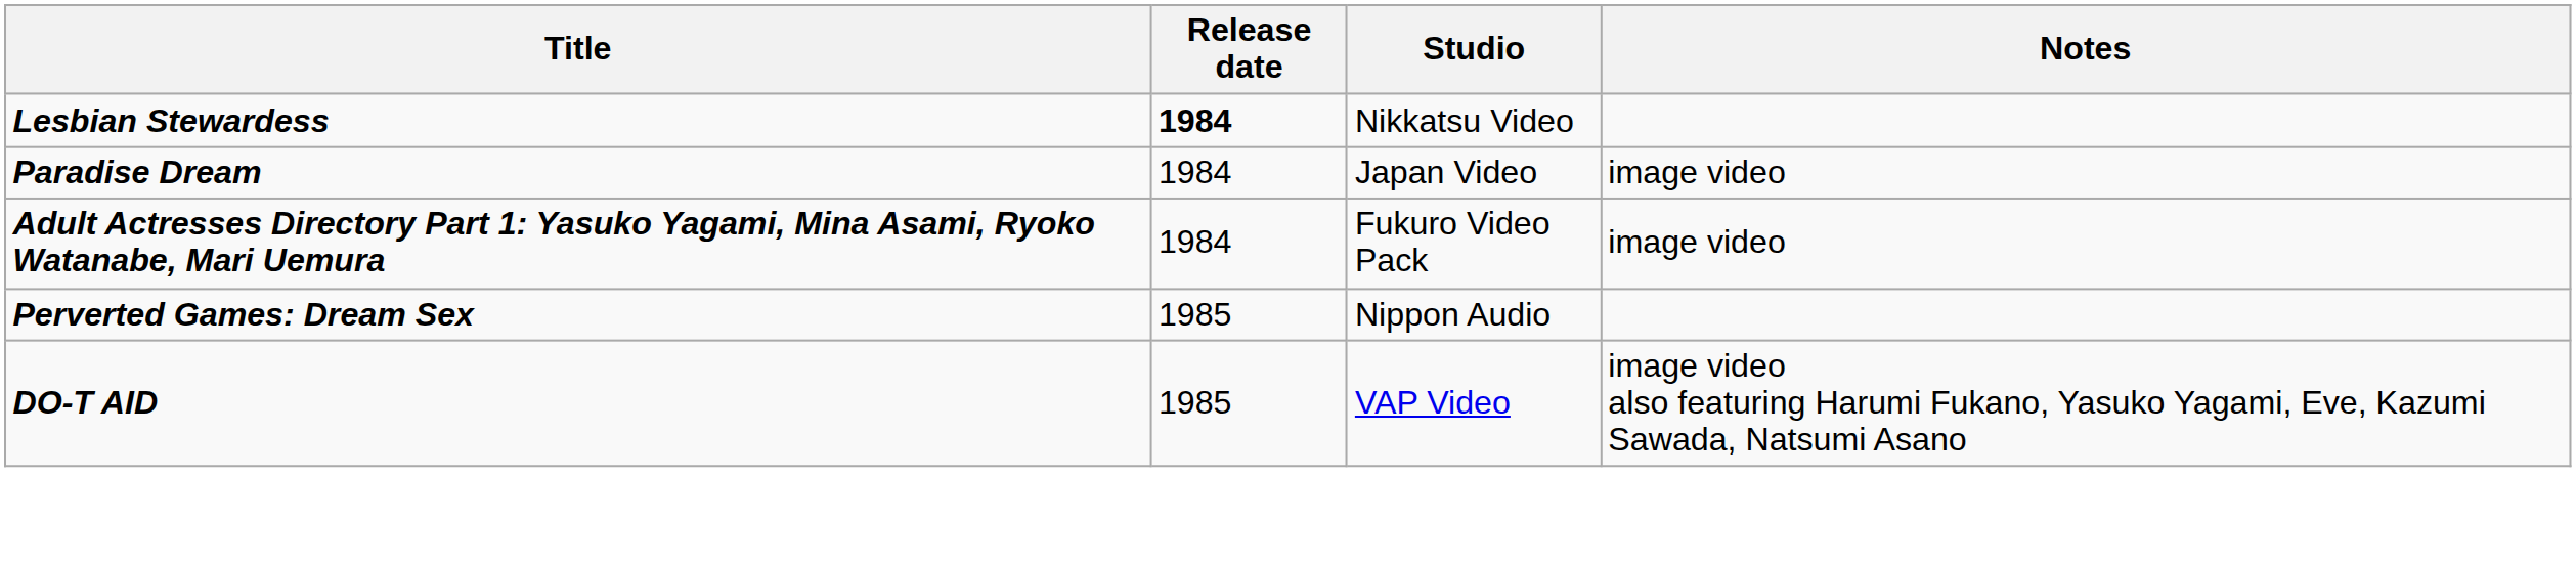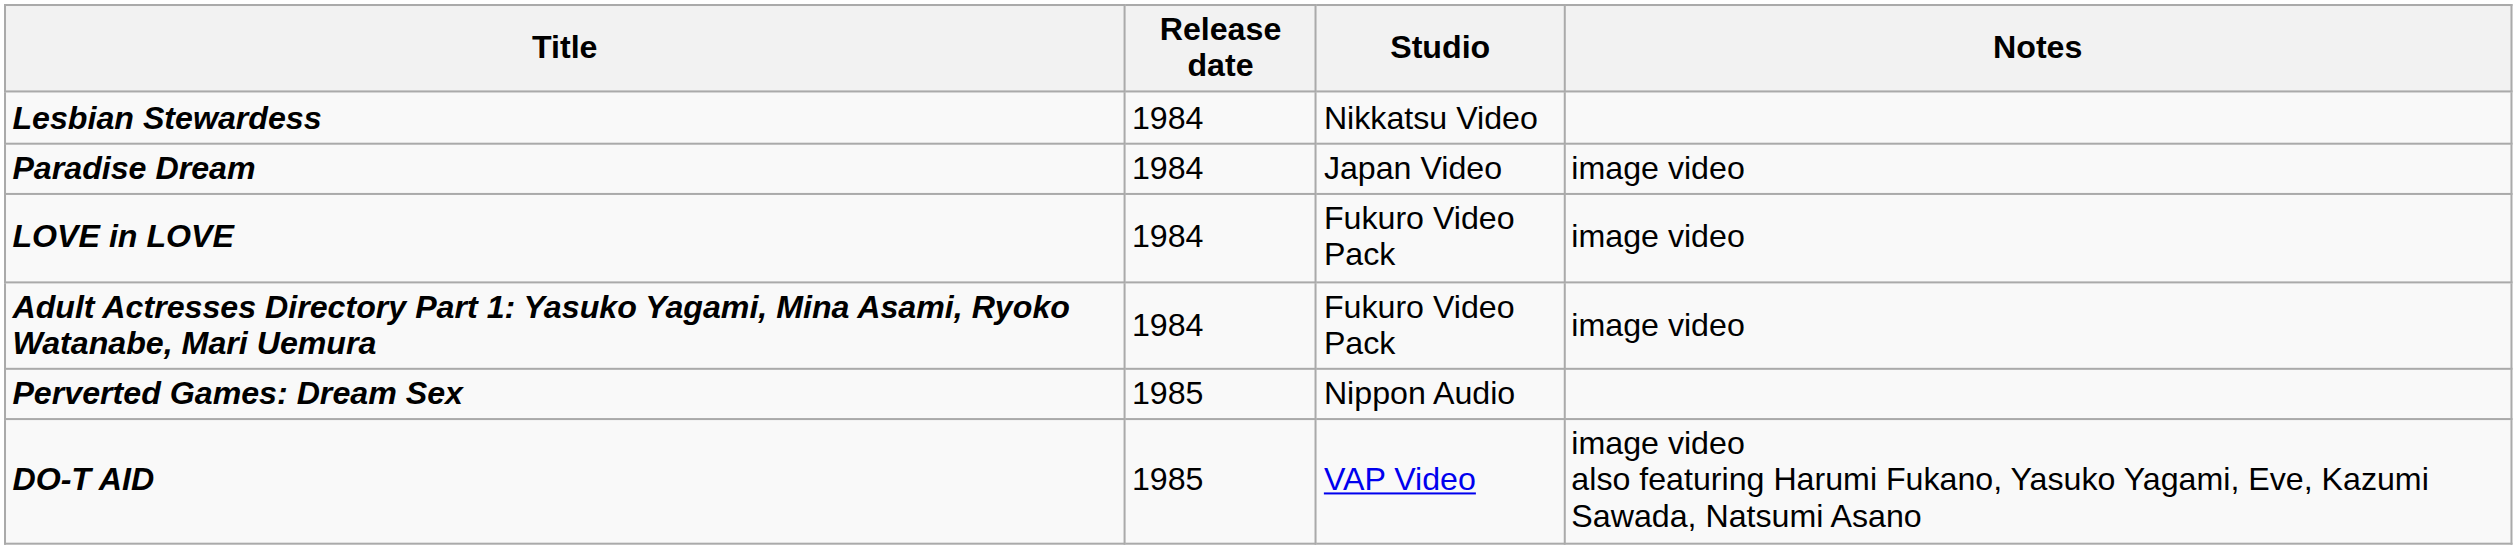Lesbian Stewardess | Release date: bold -> normal
+ row: LOVE in LOVE | 1984 | Fukuro Video Pack | image video
